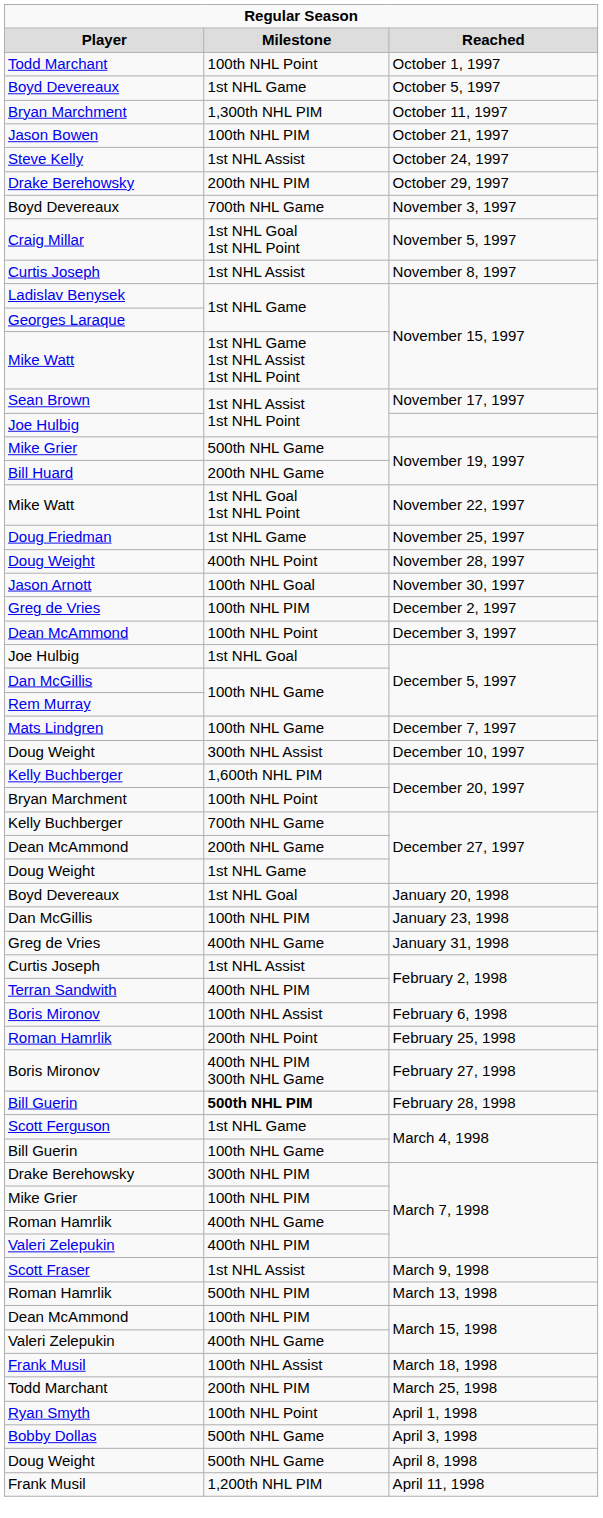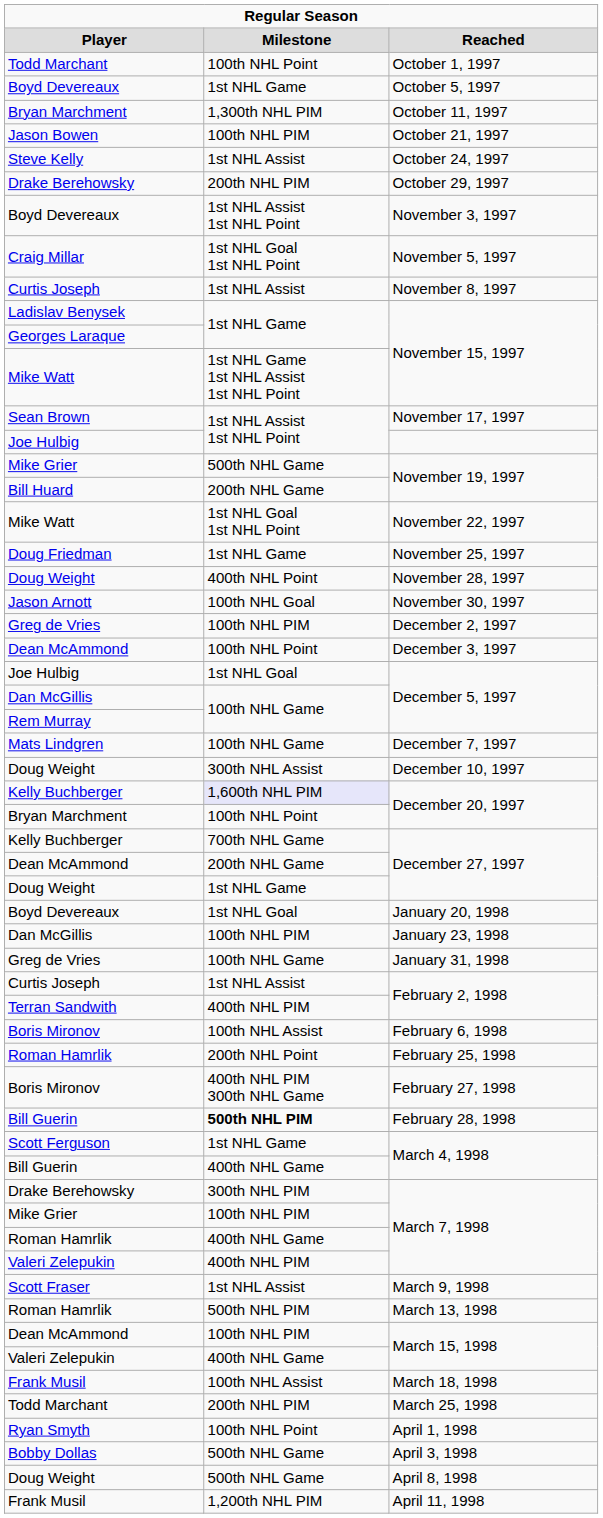November 3, 1997 | column 2: 700th NHL Game -> 1st NHL Assist 1st NHL Point
Kelly Buchberger / December 20, 1997 | column 2: no background -> lavender background
January 31, 1998 | column 2: 400th NHL Game -> 100th NHL Game
Bill Guerin / March 4, 1998 | column 2: 100th NHL Game -> 400th NHL Game
